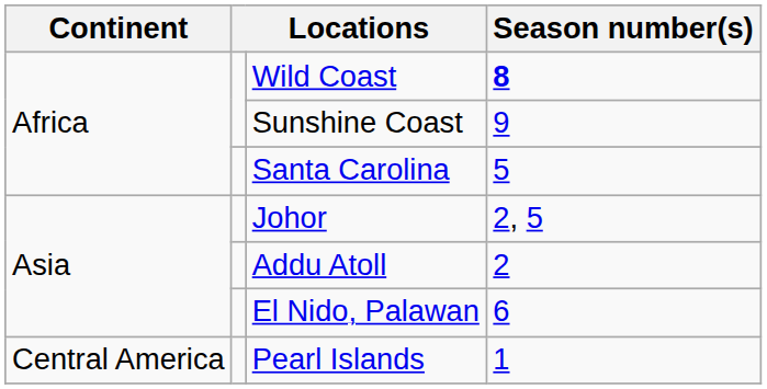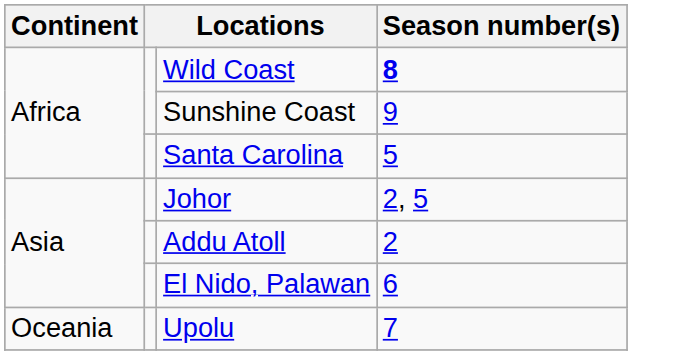- row: Central America | Pearl Islands | 1
+ row: Oceania | Upolu | 7
